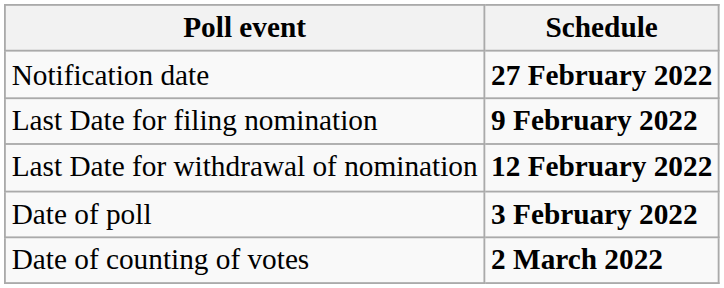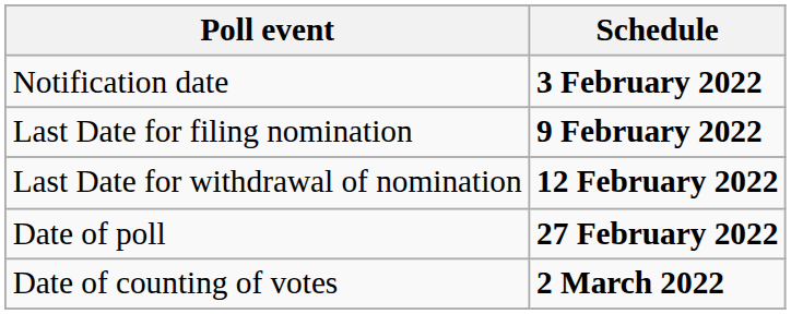Notification date | Schedule: 27 February 2022 -> 3 February 2022
Date of poll | Schedule: 3 February 2022 -> 27 February 2022
